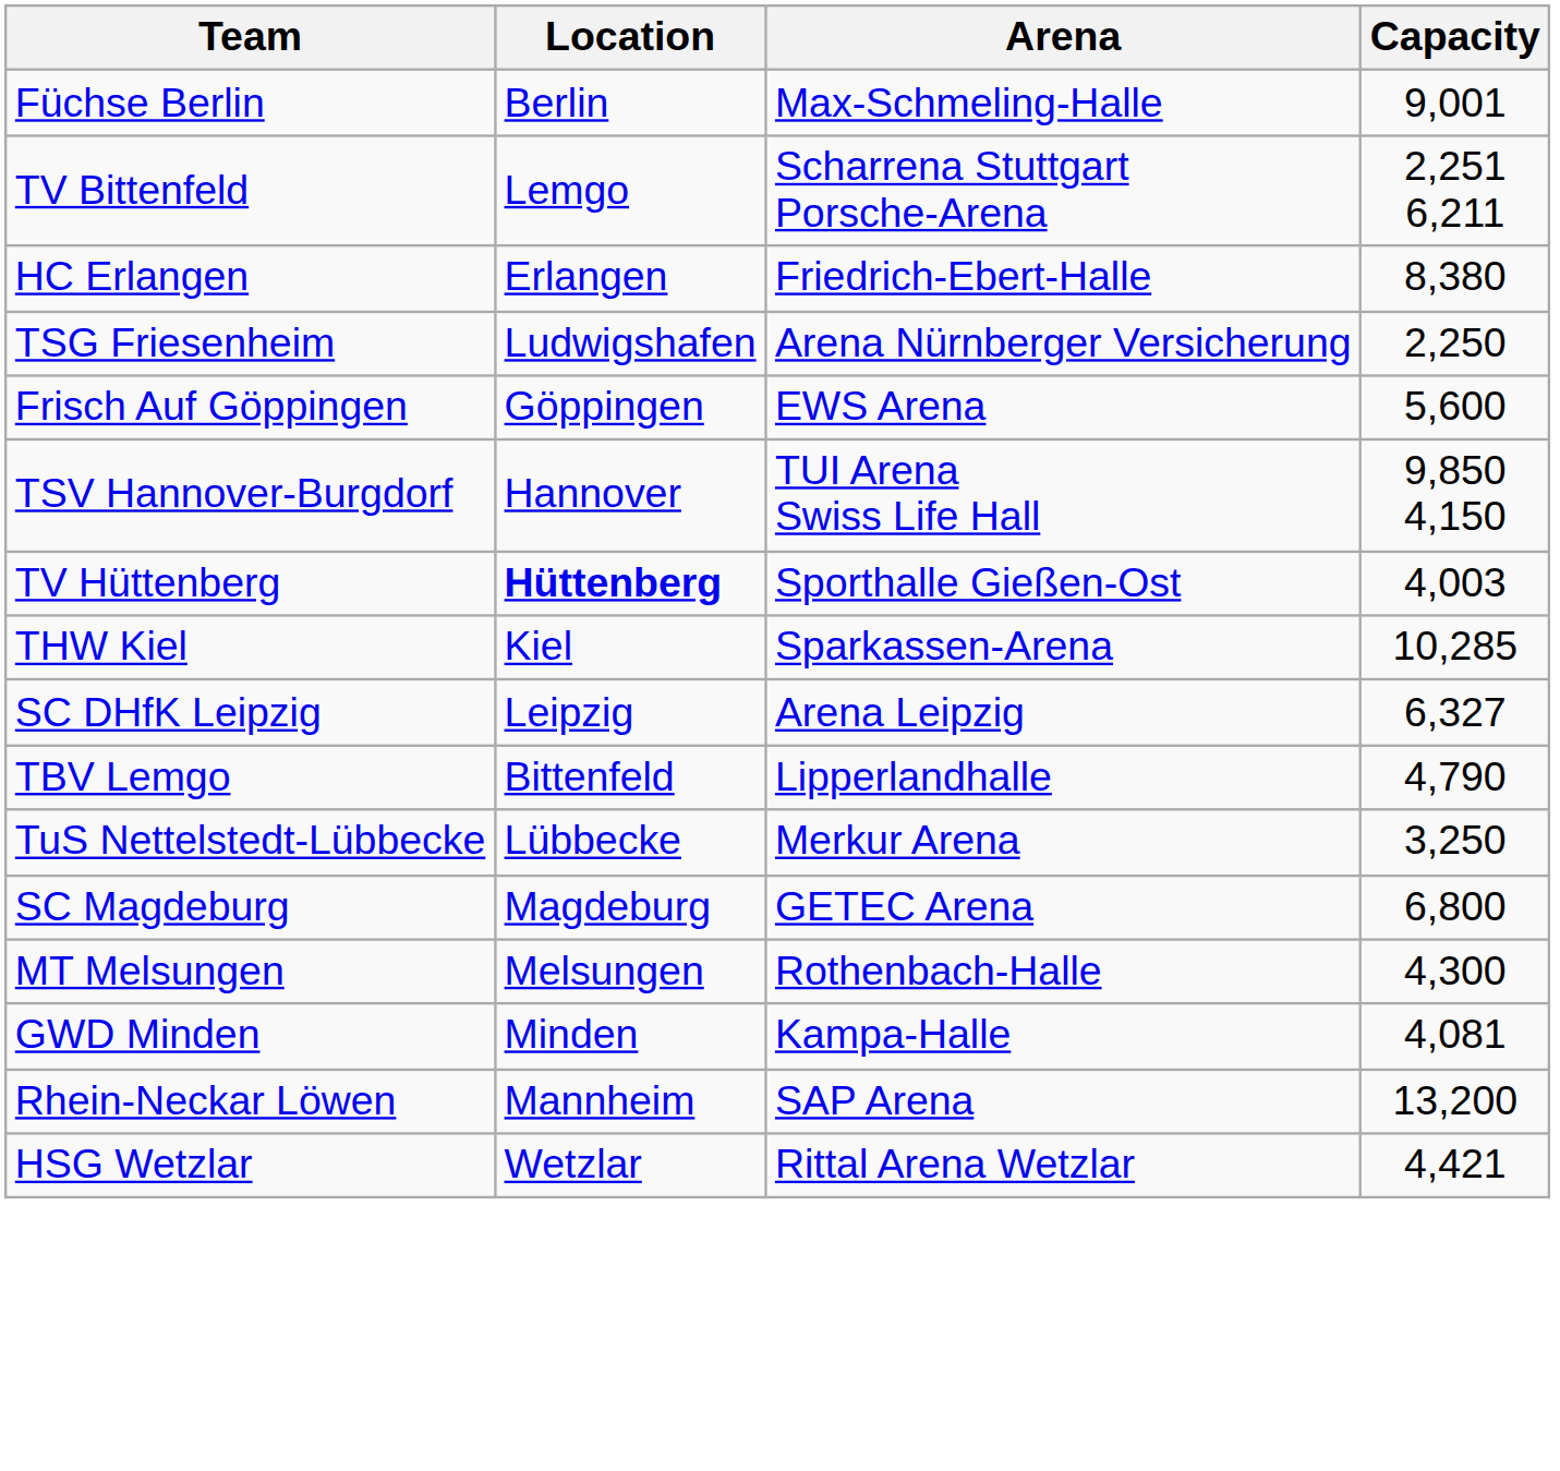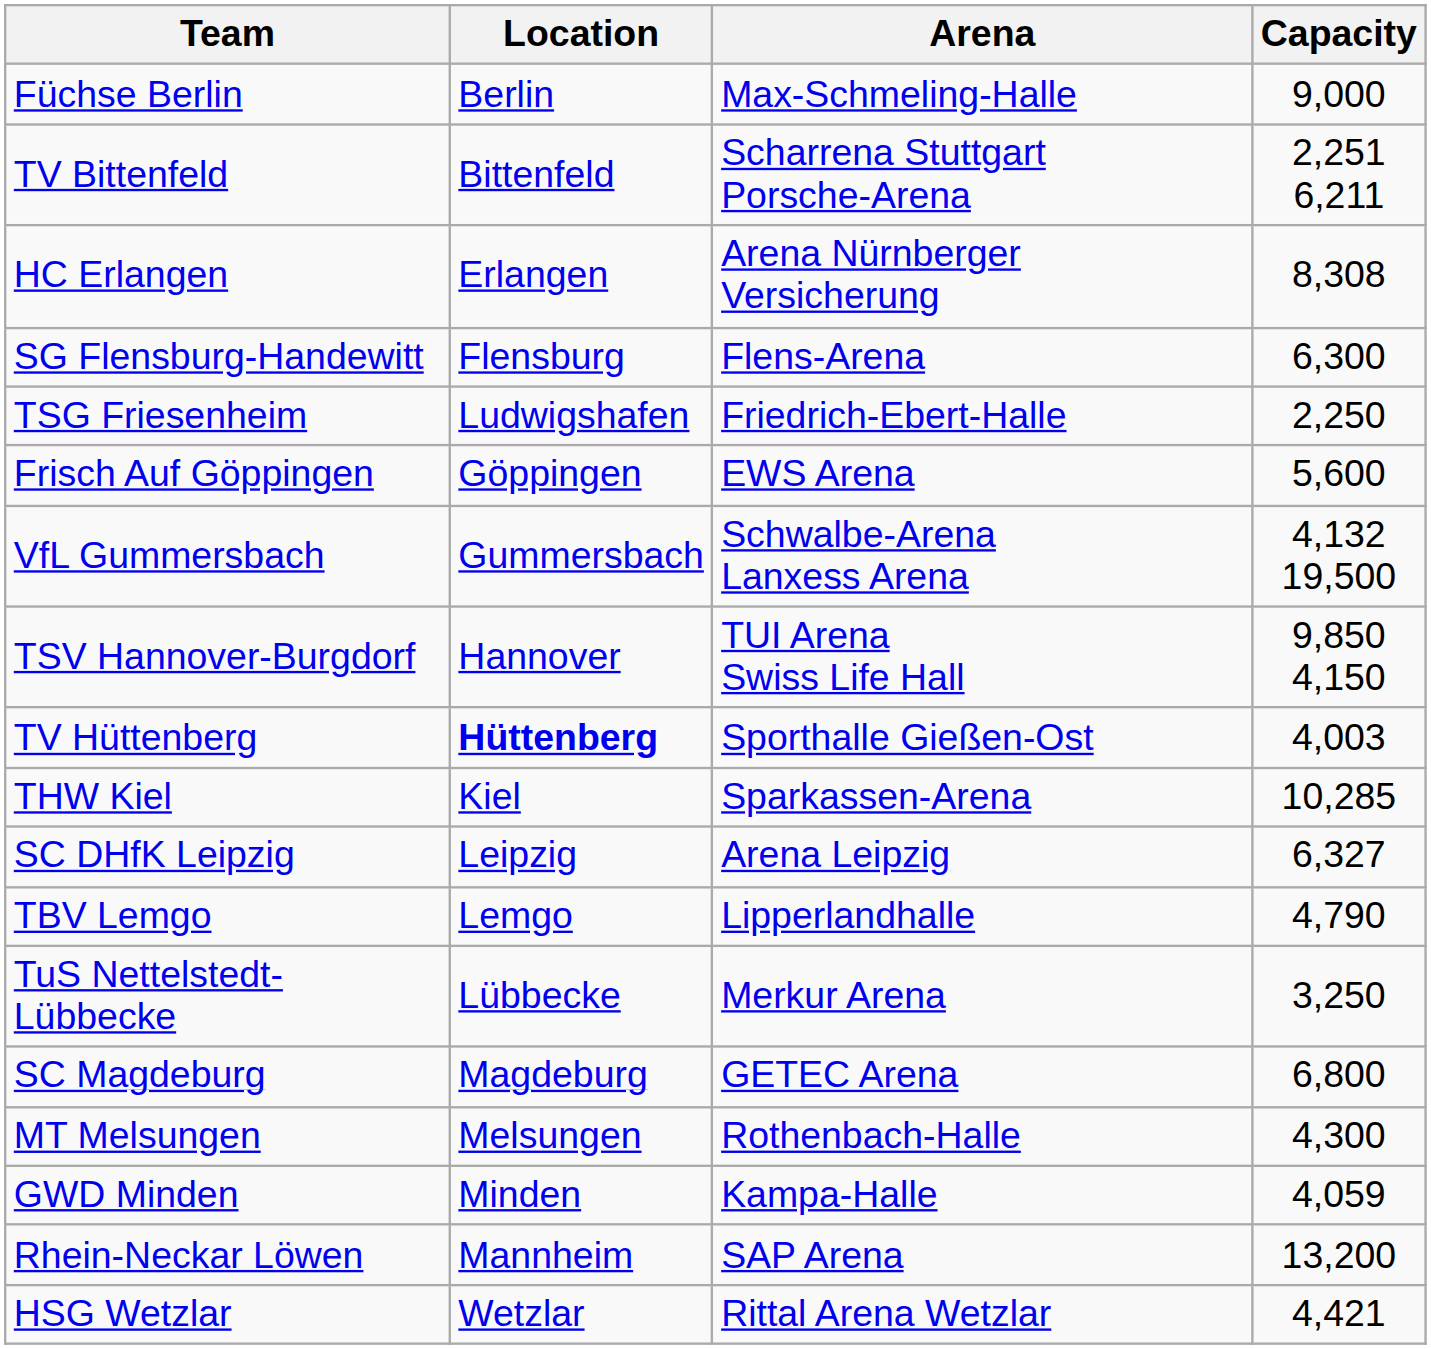Füchse Berlin | Capacity: 9,001 -> 9,000
TV Bittenfeld | Location: Lemgo -> Bittenfeld
HC Erlangen | Arena: Friedrich-Ebert-Halle -> Arena Nürnberger Versicherung
HC Erlangen | Capacity: 8,380 -> 8,308
+ row: SG Flensburg-Handewitt | Flensburg | Flens-Arena | 6,300
TSG Friesenheim | Arena: Arena Nürnberger Versicherung -> Friedrich-Ebert-Halle
+ row: VfL Gummersbach | Gummersbach | Schwalbe-Arena Lanxess Arena | 4,132 19,500
TBV Lemgo | Location: Bittenfeld -> Lemgo
GWD Minden | Capacity: 4,081 -> 4,059
